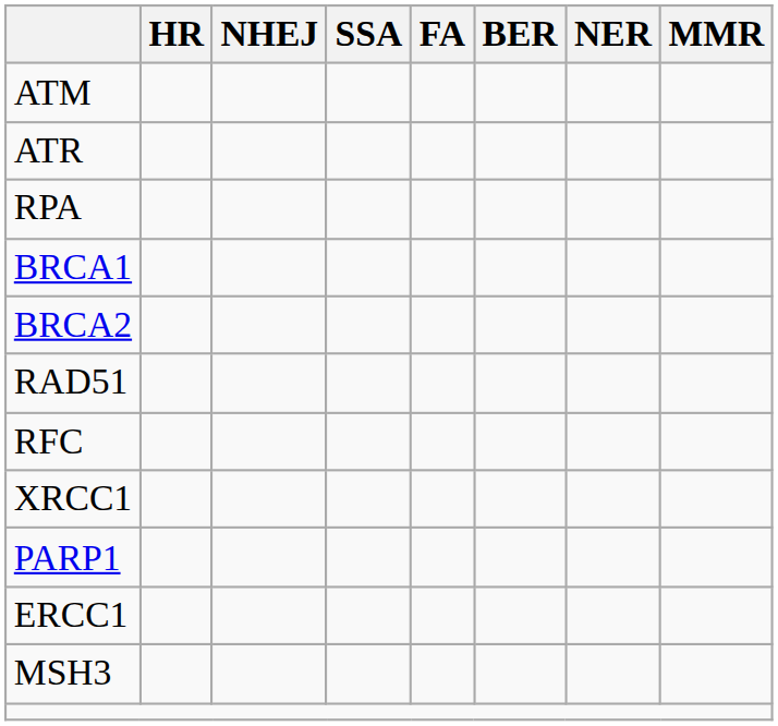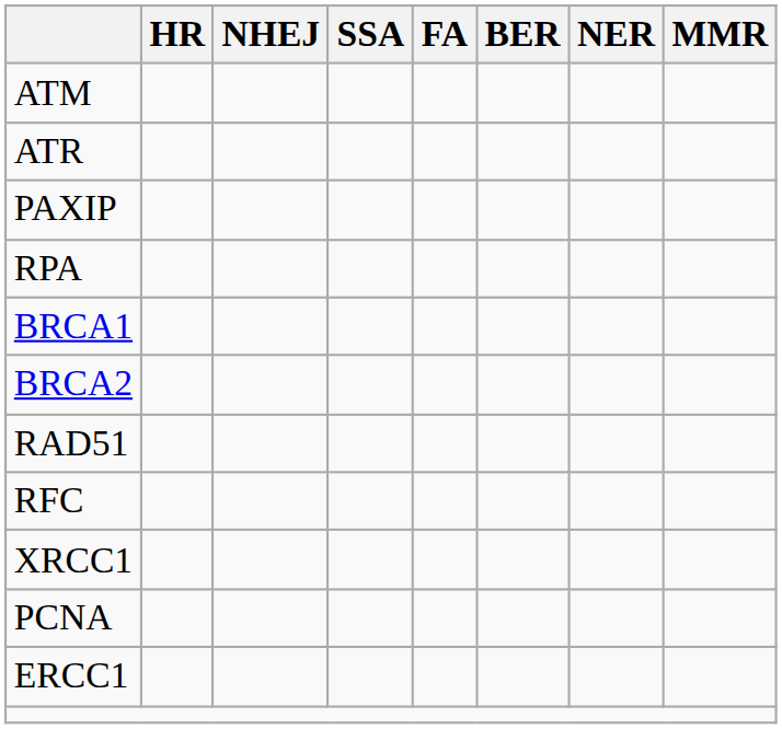+ row: PAXIP
+ row: PCNA
- row: PARP1
- row: MSH3
